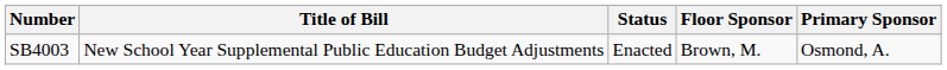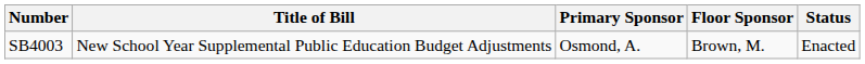columns swapped: Primary Sponsor <-> Status
